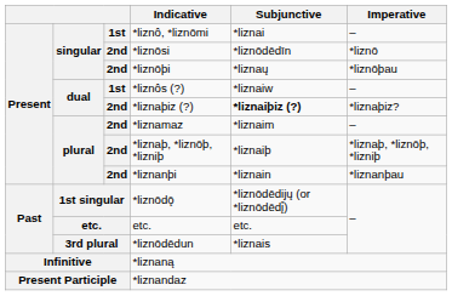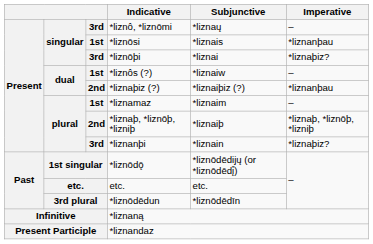*liznô, *liznōmi | column 3: 1st -> 3rd
*liznô, *liznōmi | Subjunctive: *liznai -> *liznaų
*liznōsi | column 3: 2nd -> 1st
*liznōsi | Subjunctive: *liznōdēdīn -> *liznais
*liznōsi | Imperative: *liznō -> *liznanþau
*liznōþi | column 3: 2nd -> 3rd
*liznōþi | Subjunctive: *liznaų -> *liznai
*liznōþi | Imperative: *liznōþau -> *liznaþiz?
*liznaþiz (?) | Subjunctive: bold -> normal
*liznaþiz (?) | Imperative: *liznaþiz? -> *liznanþau
*liznamaz | column 3: 2nd -> 1st
*liznanþi | column 3: 2nd -> 3rd
*liznanþi | Imperative: *liznanþau -> *liznaþiz?
*liznōdēdun | Subjunctive: *liznais -> *liznōdēdīn
